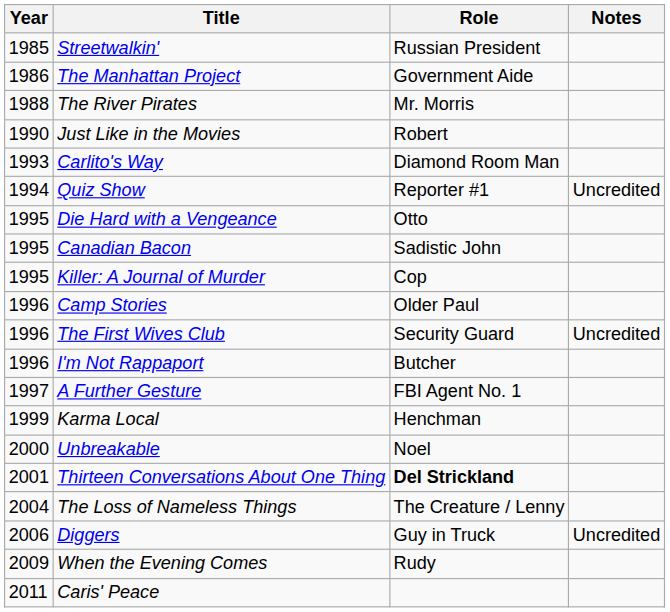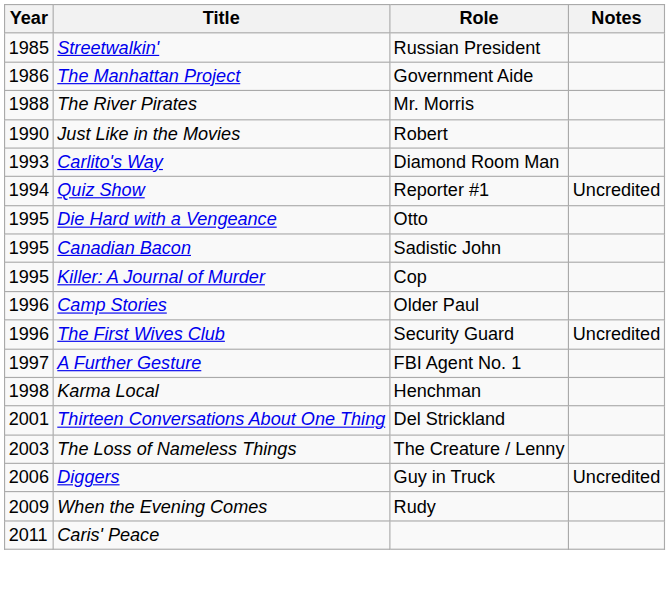- row: 1996 | I'm Not Rappaport | Butcher
Karma Local | Year: 1999 -> 1998
- row: 2000 | Unbreakable | Noel
Thirteen Conversations About One Thing | Role: bold -> normal
The Loss of Nameless Things | Year: 2004 -> 2003
